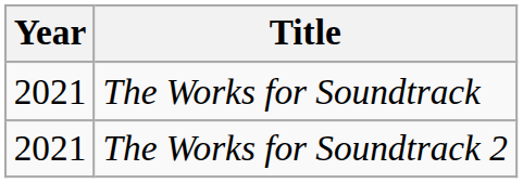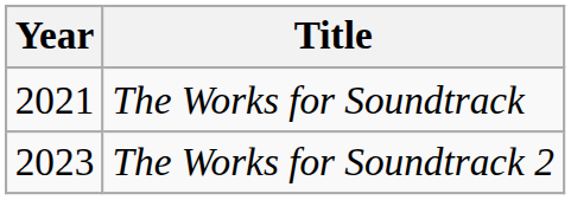The Works for Soundtrack 2 | Year: 2021 -> 2023
